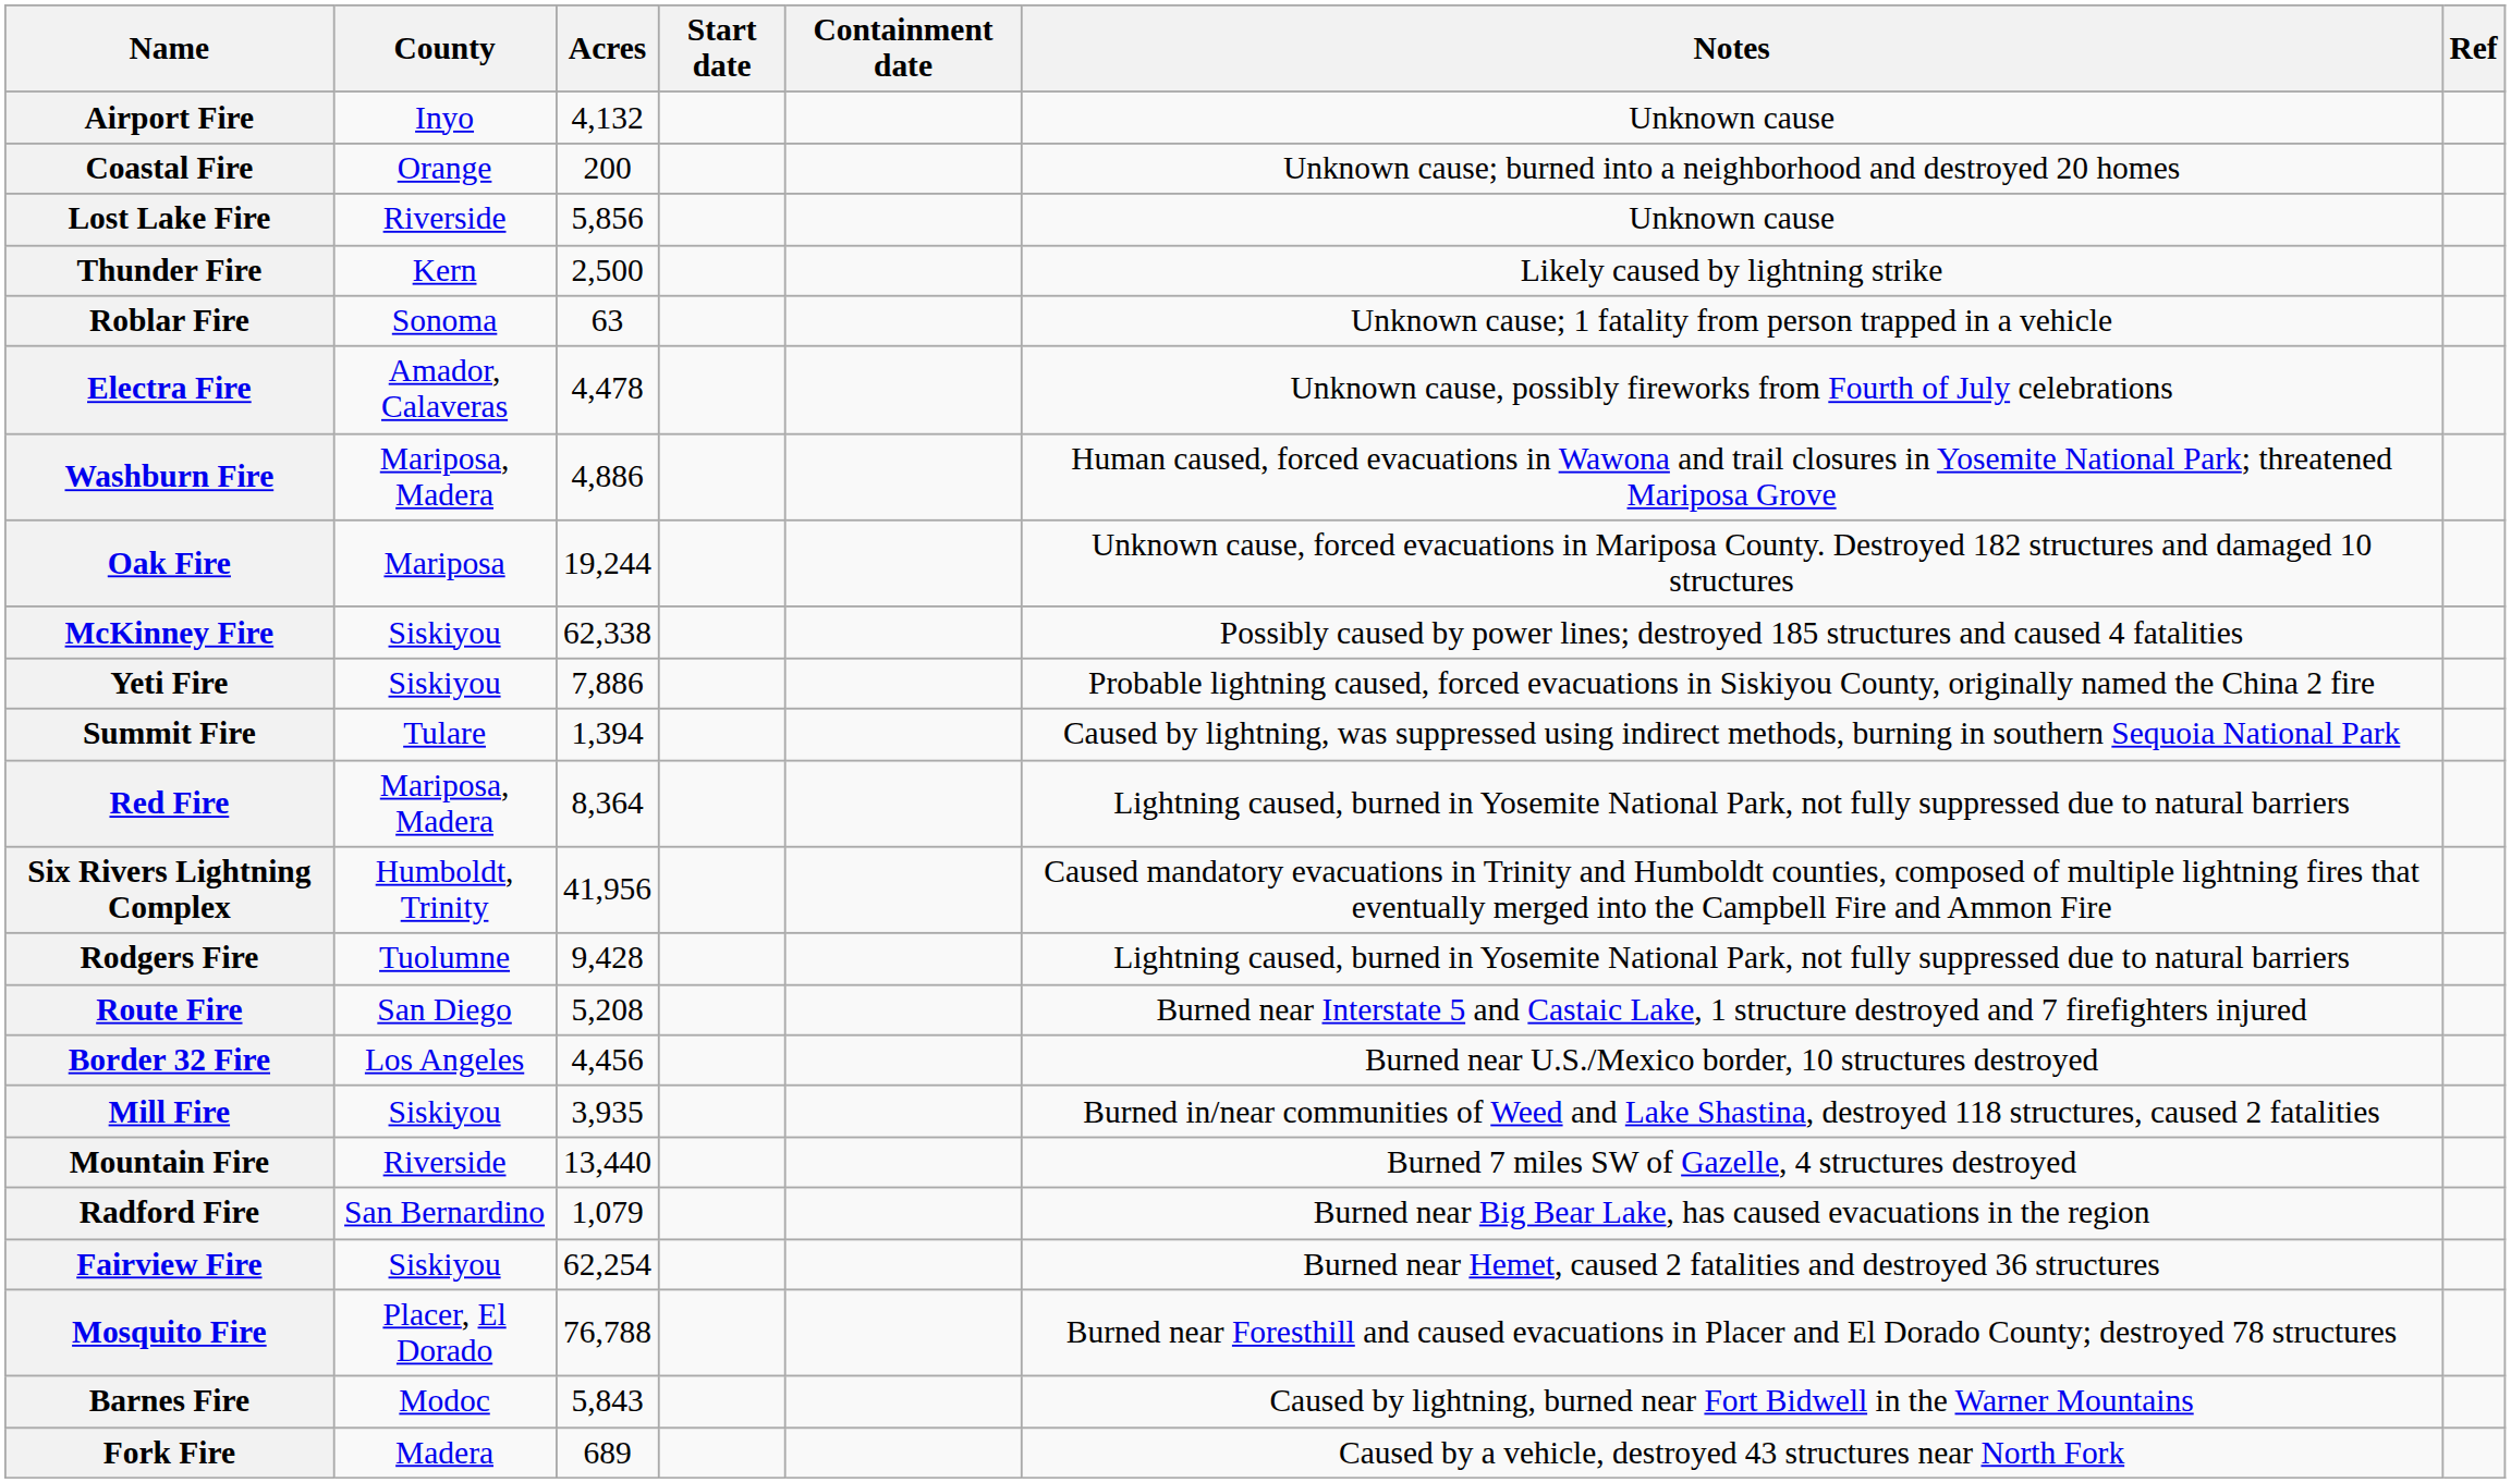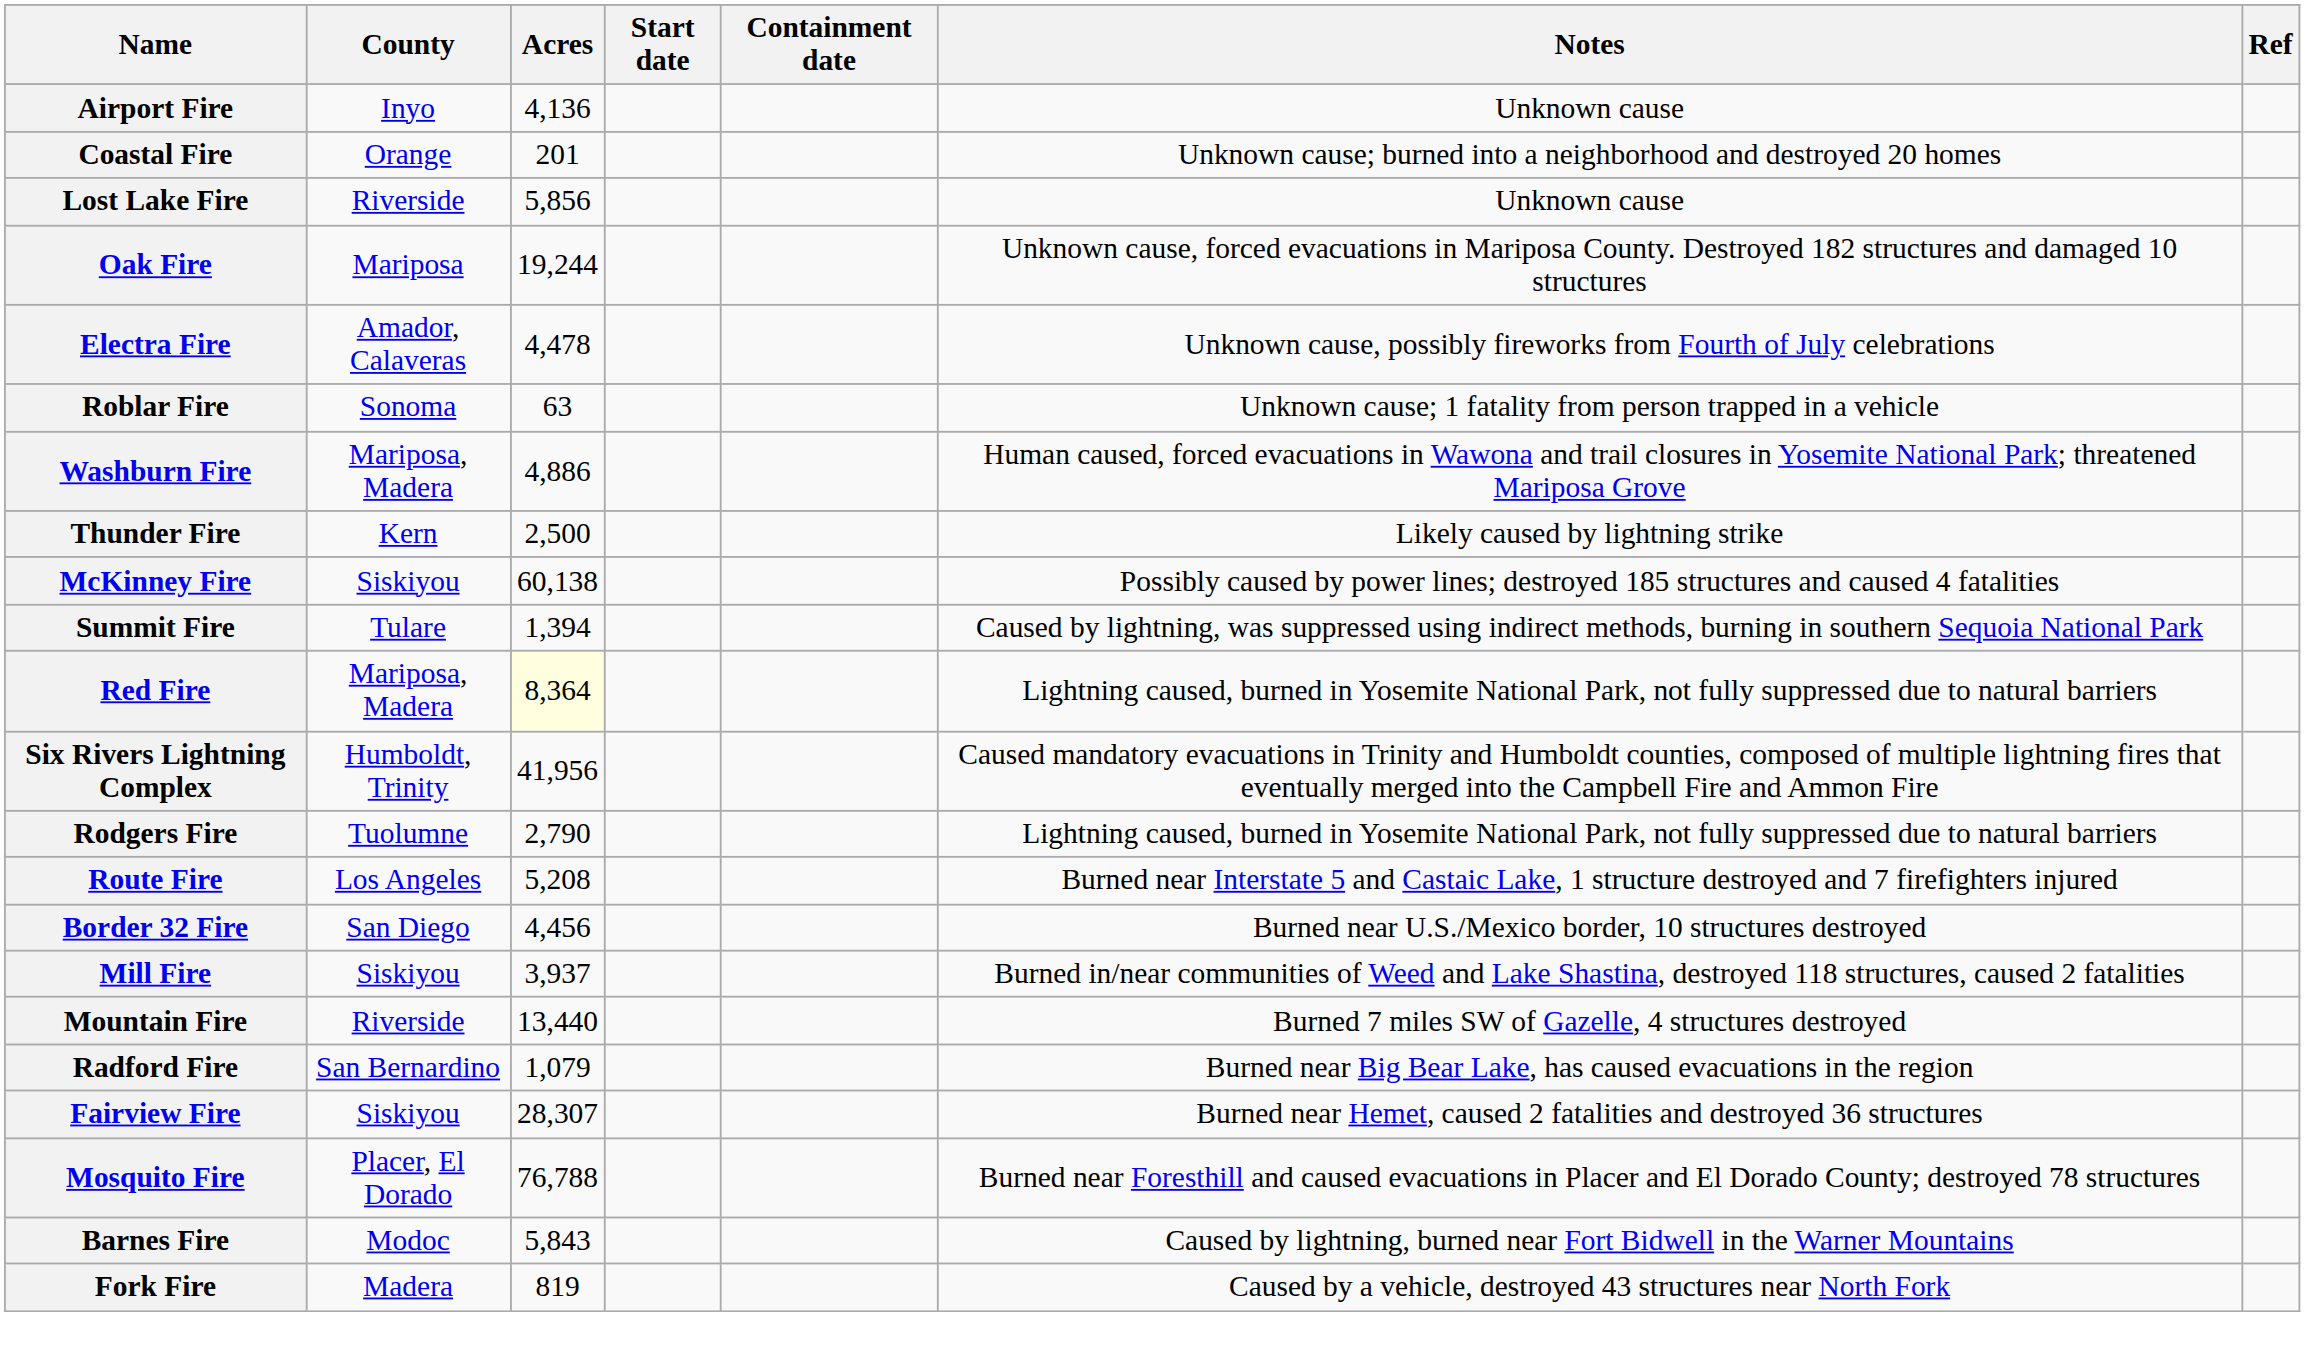Airport Fire | Acres: 4,132 -> 4,136
Coastal Fire | Acres: 200 -> 201
rows swapped: Thunder Fire <-> Oak Fire
rows swapped: Roblar Fire <-> Electra Fire
McKinney Fire | Acres: 62,338 -> 60,138
- row: Yeti Fire | Siskiyou | 7,886 | Probable lightning caused, forced evacuations in Siskiyou County, originally named the China 2 fire
Red Fire | Acres: no background -> lightyellow background
Rodgers Fire | Acres: 9,428 -> 2,790
Route Fire | County: San Diego -> Los Angeles
Border 32 Fire | County: Los Angeles -> San Diego
Mill Fire | Acres: 3,935 -> 3,937
Fairview Fire | Acres: 62,254 -> 28,307
Fork Fire | Acres: 689 -> 819
